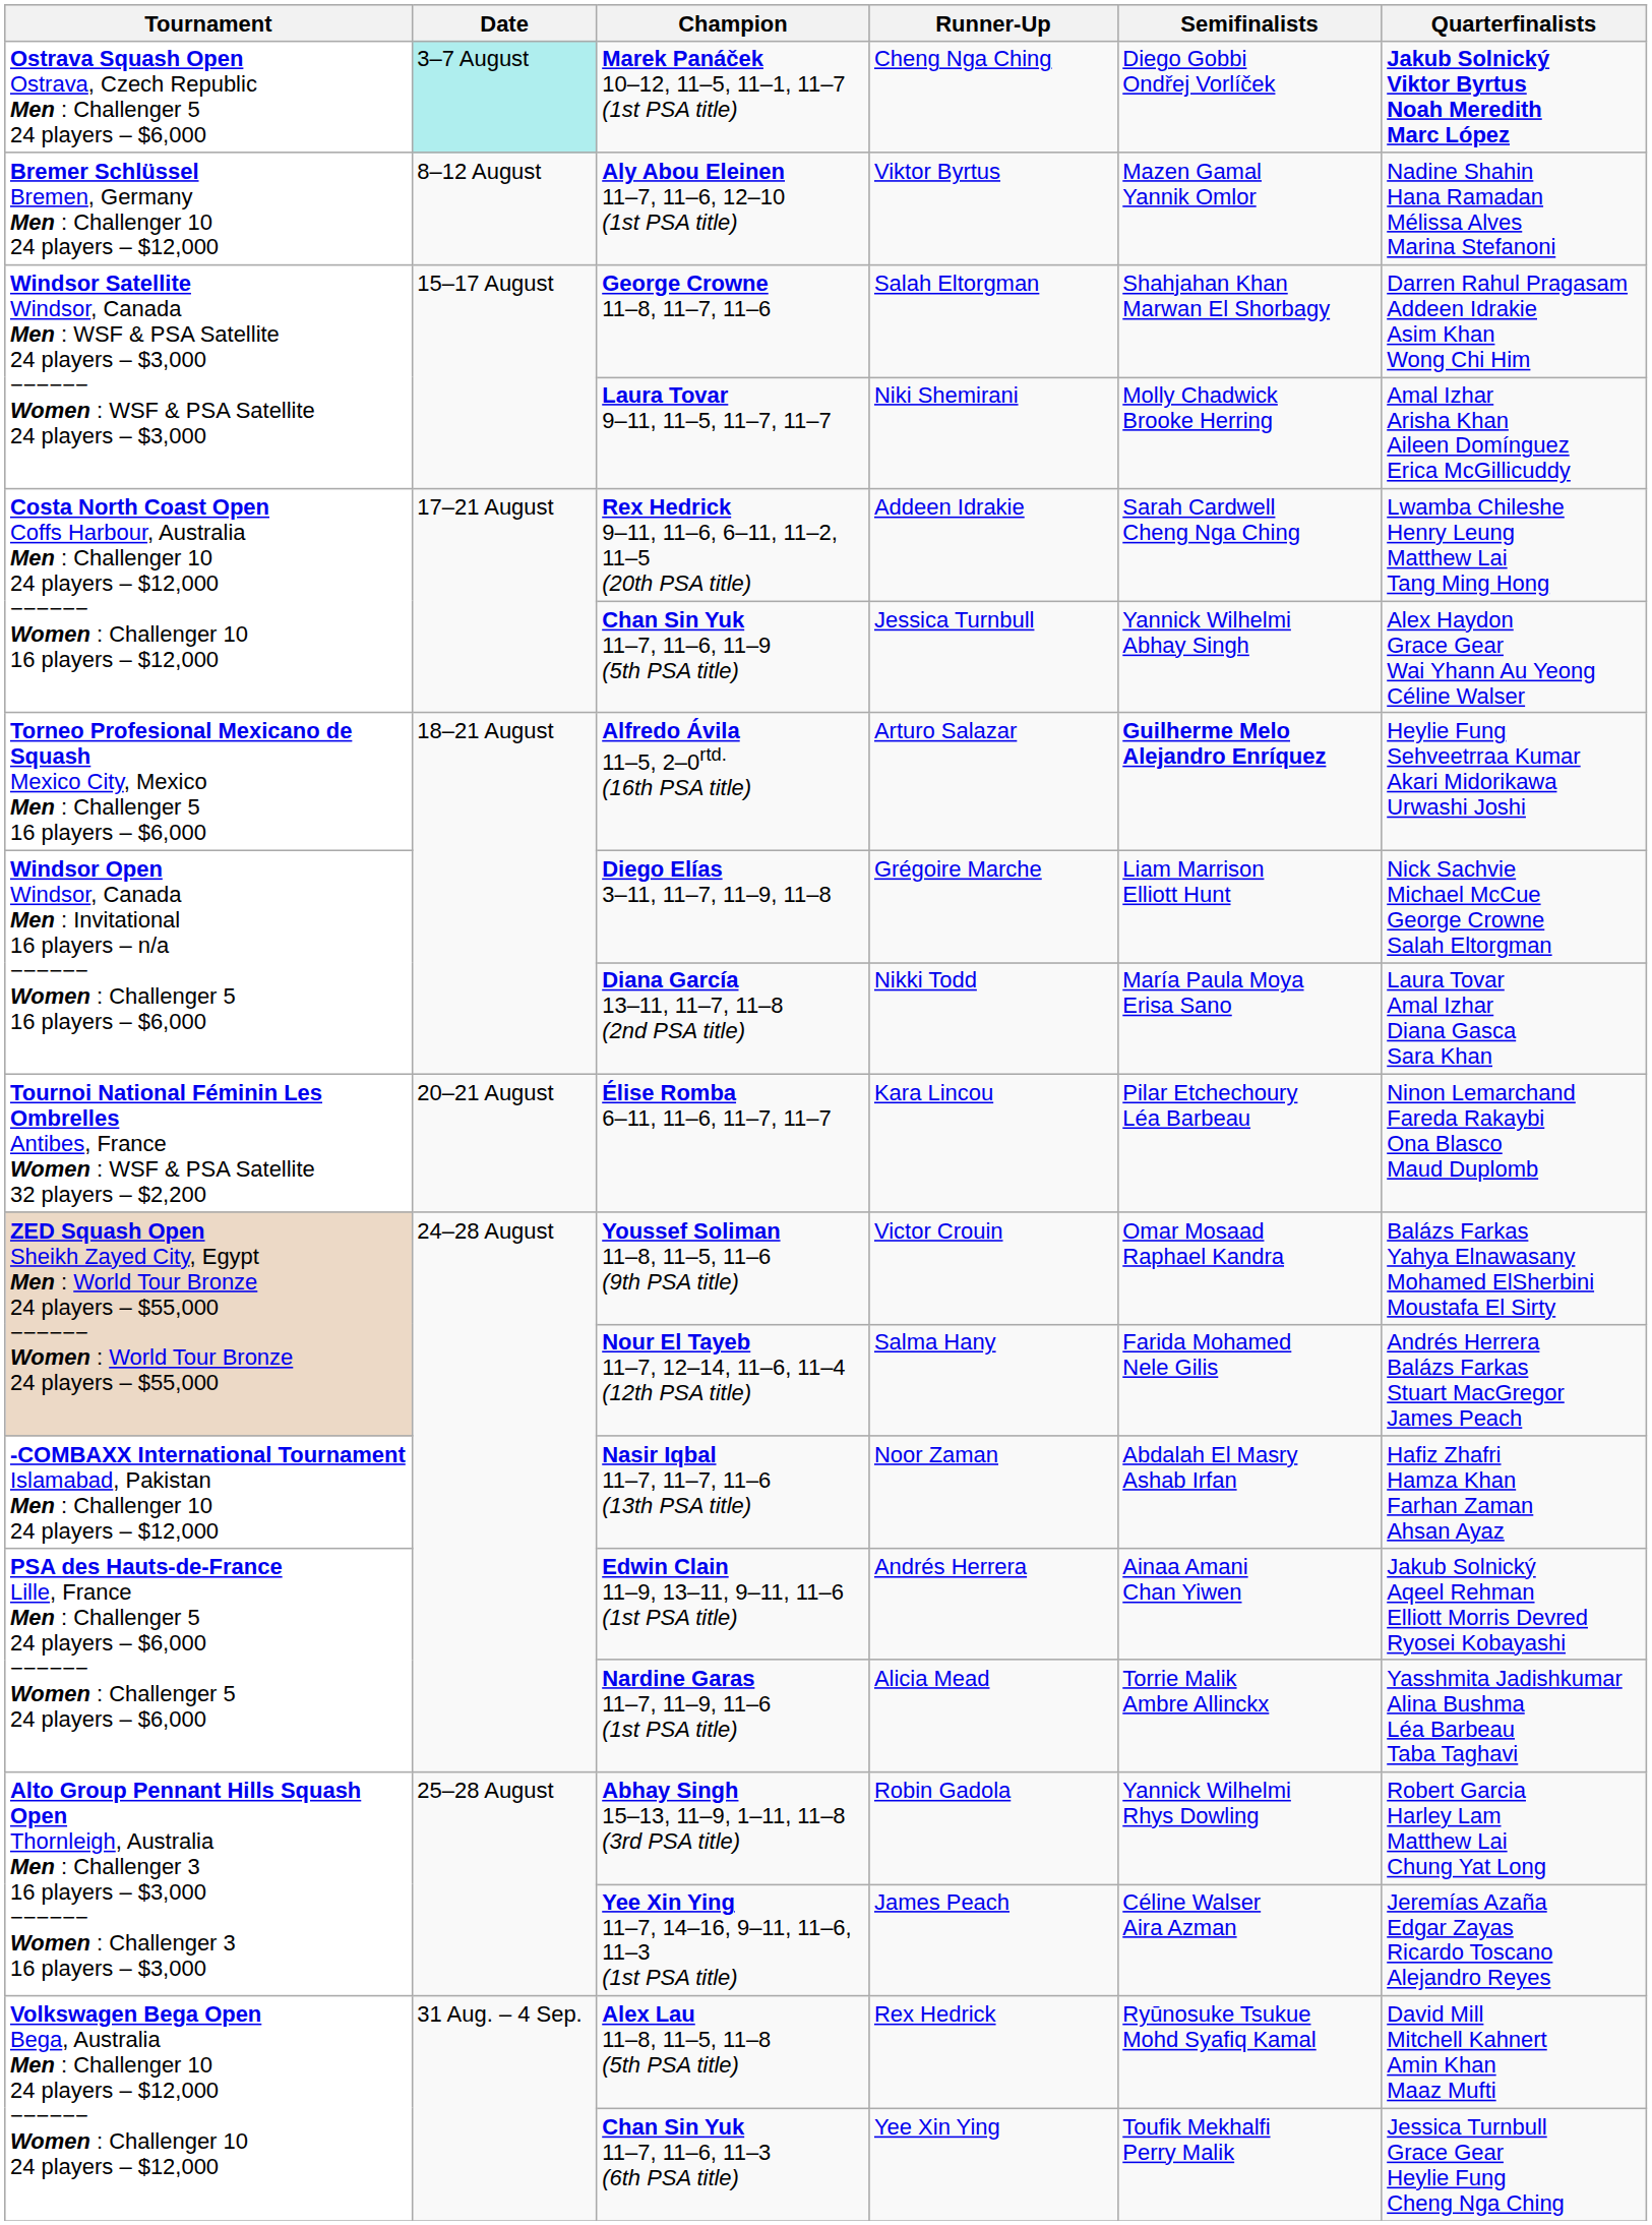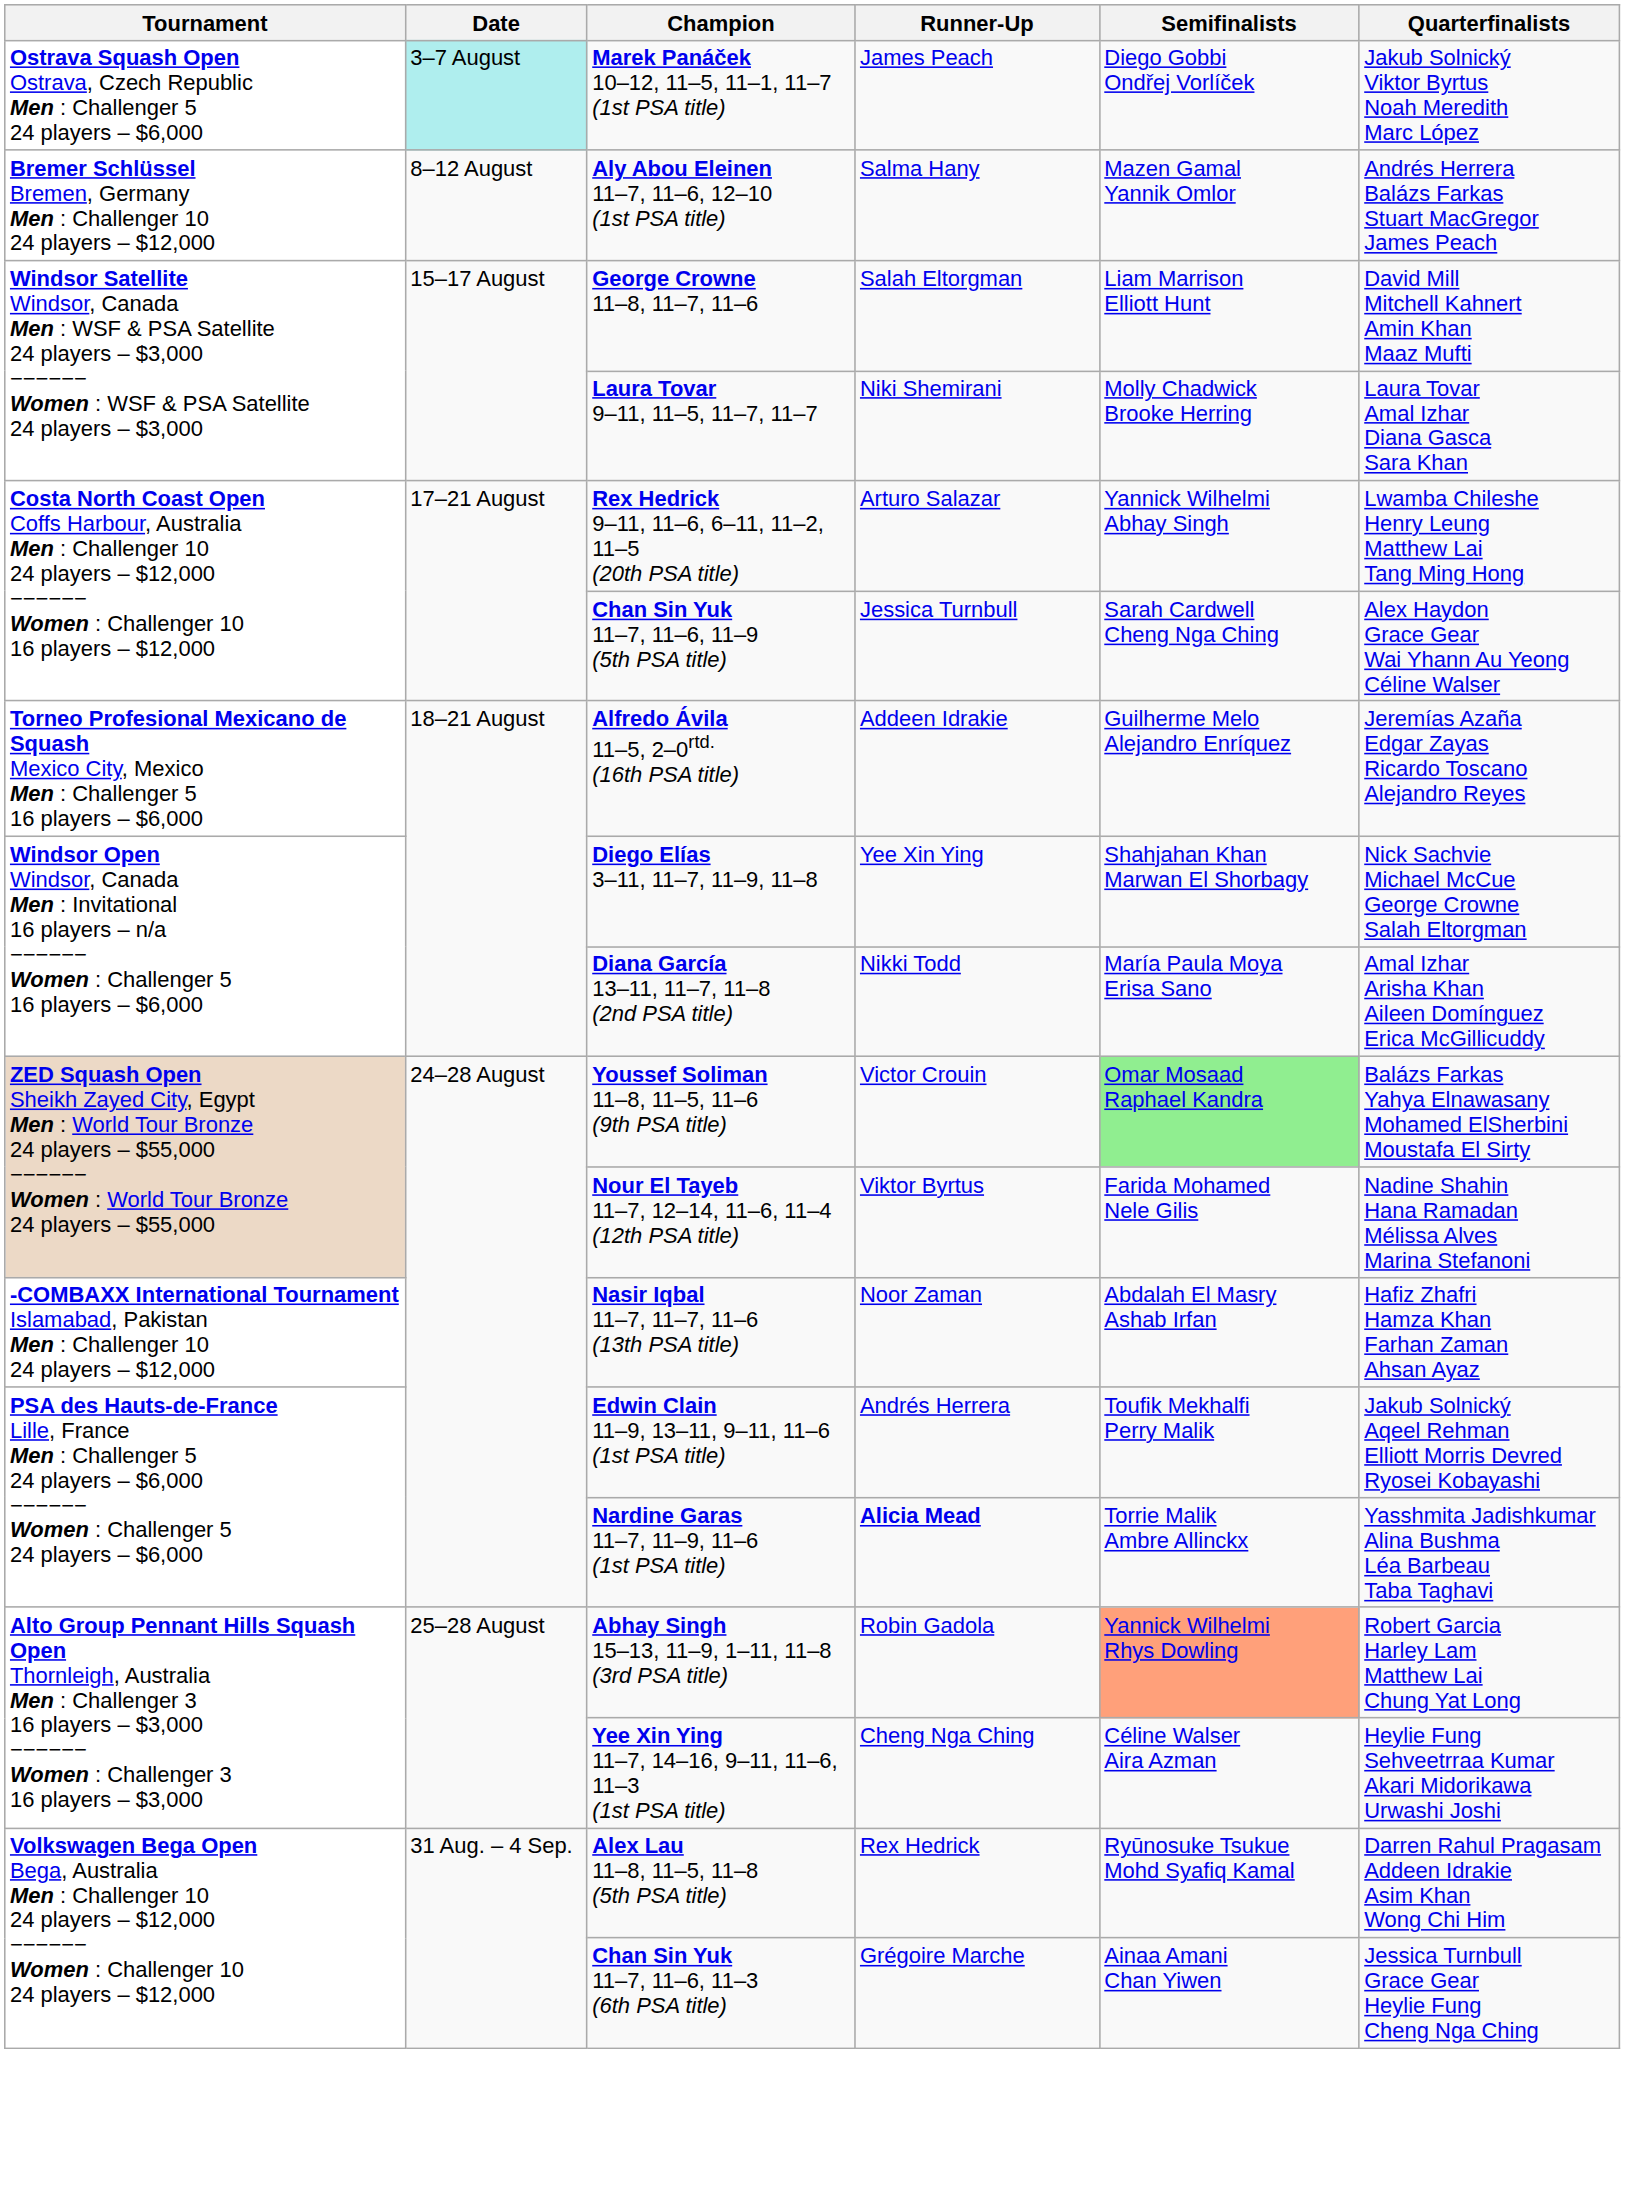Marek Panáček 10–12, 11–5, 11–1, 11–7 (1st PSA title) | Runner-Up: Cheng Nga Ching -> James Peach
Marek Panáček 10–12, 11–5, 11–1, 11–7 (1st PSA title) | Quarterfinalists: bold -> normal
Aly Abou Eleinen 11–7, 11–6, 12–10 (1st PSA title) | Runner-Up: Viktor Byrtus -> Salma Hany
Aly Abou Eleinen 11–7, 11–6, 12–10 (1st PSA title) | Quarterfinalists: Nadine Shahin Hana Ramadan Mélissa Alves Marina Stefanoni -> Andrés Herrera Balázs Farkas Stuart MacGregor James Peach
George Crowne 11–8, 11–7, 11–6 | Semifinalists: Shahjahan Khan Marwan El Shorbagy -> Liam Marrison Elliott Hunt
George Crowne 11–8, 11–7, 11–6 | Quarterfinalists: Darren Rahul Pragasam Addeen Idrakie Asim Khan Wong Chi Him -> David Mill Mitchell Kahnert Amin Khan Maaz Mufti
Laura Tovar 9–11, 11–5, 11–7, 11–7 | Quarterfinalists: Amal Izhar Arisha Khan Aileen Domínguez Erica McGillicuddy -> Laura Tovar Amal Izhar Diana Gasca Sara Khan
Rex Hedrick 9–11, 11–6, 6–11, 11–2, 11–5 (20th PSA title) | Runner-Up: Addeen Idrakie -> Arturo Salazar
Rex Hedrick 9–11, 11–6, 6–11, 11–2, 11–5 (20th PSA title) | Semifinalists: Sarah Cardwell Cheng Nga Ching -> Yannick Wilhelmi Abhay Singh
Chan Sin Yuk 11–7, 11–6, 11–9 (5th PSA title) | Semifinalists: Yannick Wilhelmi Abhay Singh -> Sarah Cardwell Cheng Nga Ching
Alfredo Ávila 11–5, 2–0rtd. (16th PSA title) | Runner-Up: Arturo Salazar -> Addeen Idrakie
Alfredo Ávila 11–5, 2–0rtd. (16th PSA title) | Semifinalists: bold -> normal
Alfredo Ávila 11–5, 2–0rtd. (16th PSA title) | Quarterfinalists: Heylie Fung Sehveetrraa Kumar Akari Midorikawa Urwashi Joshi -> Jeremías Azaña Edgar Zayas Ricardo Toscano Alejandro Reyes
Diego Elías 3–11, 11–7, 11–9, 11–8 | Runner-Up: Grégoire Marche -> Yee Xin Ying
Diego Elías 3–11, 11–7, 11–9, 11–8 | Semifinalists: Liam Marrison Elliott Hunt -> Shahjahan Khan Marwan El Shorbagy
Diana García 13–11, 11–7, 11–8 (2nd PSA title) | Quarterfinalists: Laura Tovar Amal Izhar Diana Gasca Sara Khan -> Amal Izhar Arisha Khan Aileen Domínguez Erica McGillicuddy
- row: Tournoi National Féminin Les Ombrelles Antibes, France Women : WSF & PSA Satellite 32 players – $2,200 | 20–21 August | Élise Romba 6–11, 11–6, 11–7, 11–7 | Kara Lincou | Pilar Etchechoury Léa Barbeau | Ninon Lemarchand Fareda Rakaybi Ona Blasco Maud Duplomb
Youssef Soliman 11–8, 11–5, 11–6 (9th PSA title) | Semifinalists: no background -> lightgreen background
Nour El Tayeb 11–7, 12–14, 11–6, 11–4 (12th PSA title) | Runner-Up: Salma Hany -> Viktor Byrtus
Nour El Tayeb 11–7, 12–14, 11–6, 11–4 (12th PSA title) | Quarterfinalists: Andrés Herrera Balázs Farkas Stuart MacGregor James Peach -> Nadine Shahin Hana Ramadan Mélissa Alves Marina Stefanoni
Edwin Clain 11–9, 13–11, 9–11, 11–6 (1st PSA title) | Semifinalists: Ainaa Amani Chan Yiwen -> Toufik Mekhalfi Perry Malik
Nardine Garas 11–7, 11–9, 11–6 (1st PSA title) | Runner-Up: normal -> bold
Abhay Singh 15–13, 11–9, 1–11, 11–8 (3rd PSA title) | Semifinalists: no background -> lightsalmon background
Yee Xin Ying 11–7, 14–16, 9–11, 11–6, 11–3 (1st PSA title) | Runner-Up: James Peach -> Cheng Nga Ching
Yee Xin Ying 11–7, 14–16, 9–11, 11–6, 11–3 (1st PSA title) | Quarterfinalists: Jeremías Azaña Edgar Zayas Ricardo Toscano Alejandro Reyes -> Heylie Fung Sehveetrraa Kumar Akari Midorikawa Urwashi Joshi
Alex Lau 11–8, 11–5, 11–8 (5th PSA title) | Quarterfinalists: David Mill Mitchell Kahnert Amin Khan Maaz Mufti -> Darren Rahul Pragasam Addeen Idrakie Asim Khan Wong Chi Him
Chan Sin Yuk 11–7, 11–6, 11–3 (6th PSA title) | Runner-Up: Yee Xin Ying -> Grégoire Marche
Chan Sin Yuk 11–7, 11–6, 11–3 (6th PSA title) | Semifinalists: Toufik Mekhalfi Perry Malik -> Ainaa Amani Chan Yiwen
